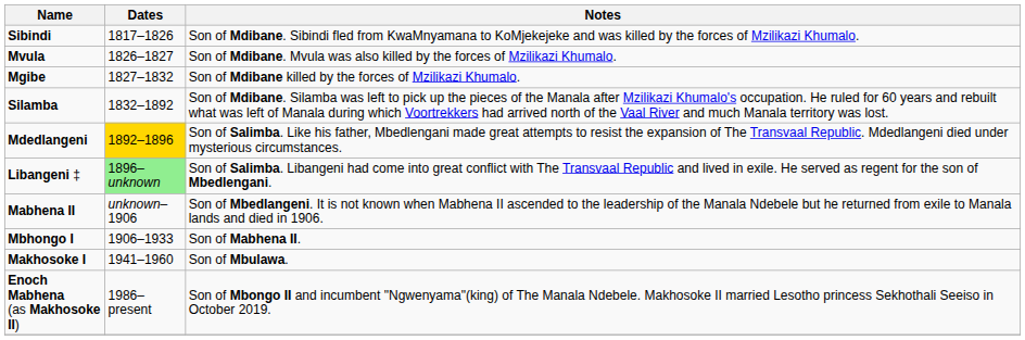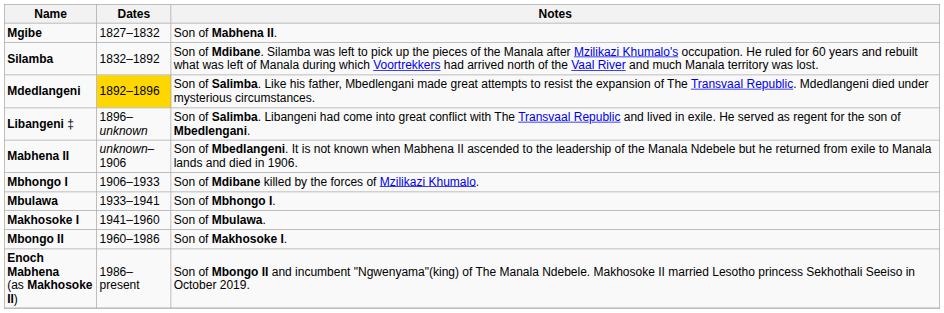- row: Sibindi | 1817–1826 | Son of Mdibane. Sibindi fled from KwaMnyamana to KoMjekejeke and was killed by the forces of Mzilikazi Khumalo.
- row: Mvula | 1826–1827 | Son of Mdibane. Mvula was also killed by the forces of Mzilikazi Khumalo.
Mgibe | Notes: Son of Mdibane killed by the forces of Mzilikazi Khumalo. -> Son of Mabhena II.
Libangeni ‡ | Dates: lightgreen background -> no background
Mbhongo I | Notes: Son of Mabhena II. -> Son of Mdibane killed by the forces of Mzilikazi Khumalo.
+ row: Mbulawa | 1933–1941 | Son of Mbhongo I.
+ row: Mbongo II | 1960–1986 | Son of Makhosoke I.
